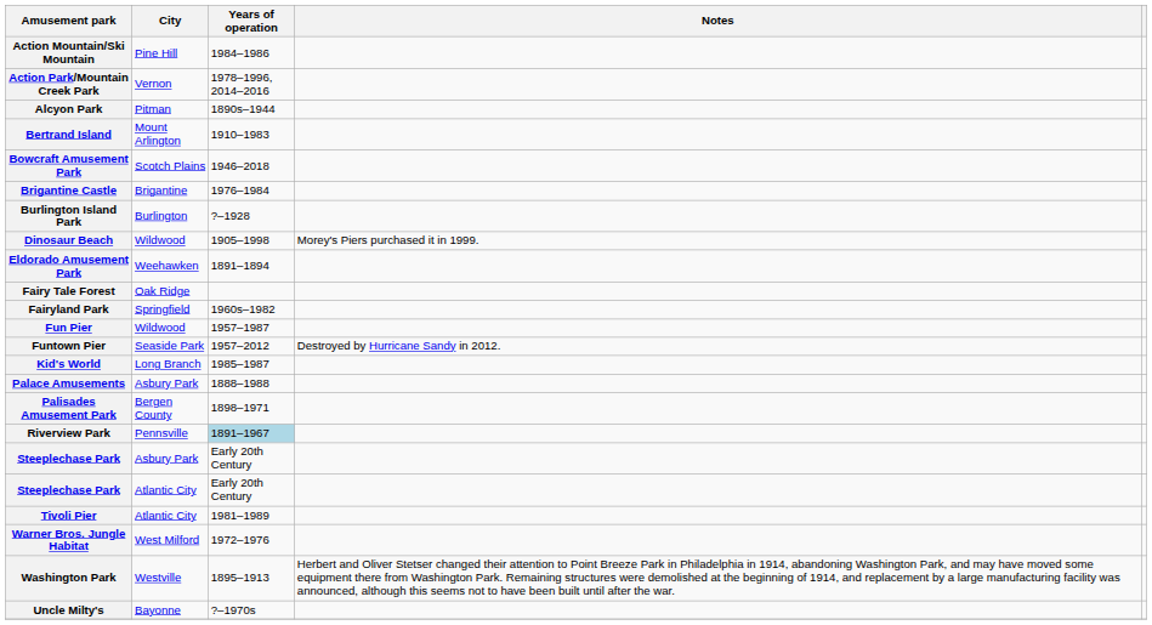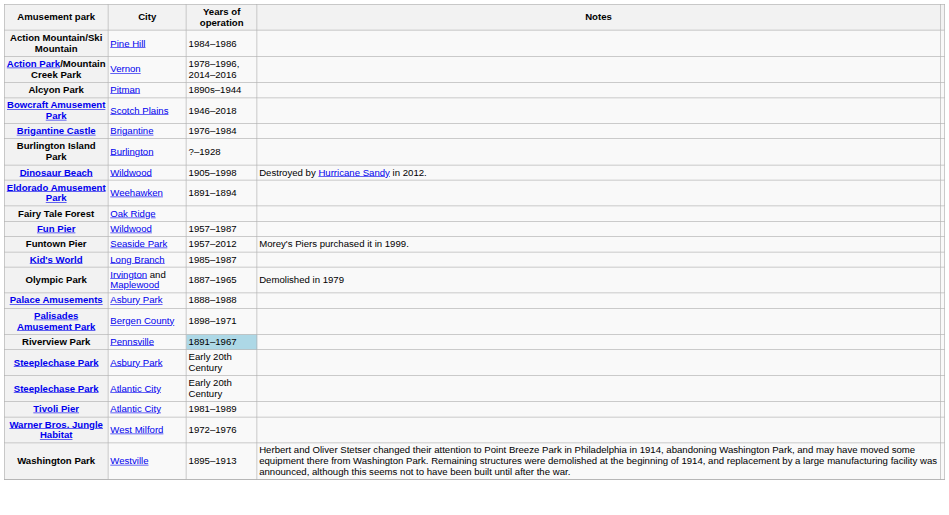- row: Bertrand Island | Mount Arlington | 1910–1983
Dinosaur Beach | Notes: Morey's Piers purchased it in 1999. -> Destroyed by Hurricane Sandy in 2012.
- row: Fairyland Park | Springfield | 1960s–1982
Funtown Pier | Notes: Destroyed by Hurricane Sandy in 2012. -> Morey's Piers purchased it in 1999.
+ row: Olympic Park | Irvington and Maplewood | 1887–1965 | Demolished in 1979
- row: Uncle Milty's | Bayonne | ?–1970s
